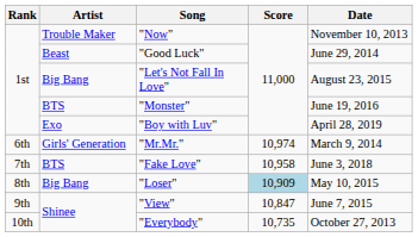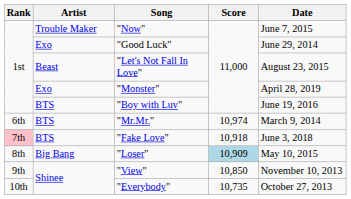"Now" | Date: November 10, 2013 -> June 7, 2015
"Good Luck" | Artist: Beast -> Exo
"Let's Not Fall In Love" | Artist: Big Bang -> Beast
"Monster" | Artist: BTS -> Exo
"Monster" | Date: June 19, 2016 -> April 28, 2019
"Boy with Luv" | Artist: Exo -> BTS
"Boy with Luv" | Date: April 28, 2019 -> June 19, 2016
"Mr.Mr." | Artist: Girls' Generation -> BTS
"Fake Love" | Rank: no background -> pink background
"Fake Love" | Score: 10,958 -> 10,918
"View" | Score: 10,847 -> 10,850
"View" | Date: June 7, 2015 -> November 10, 2013
